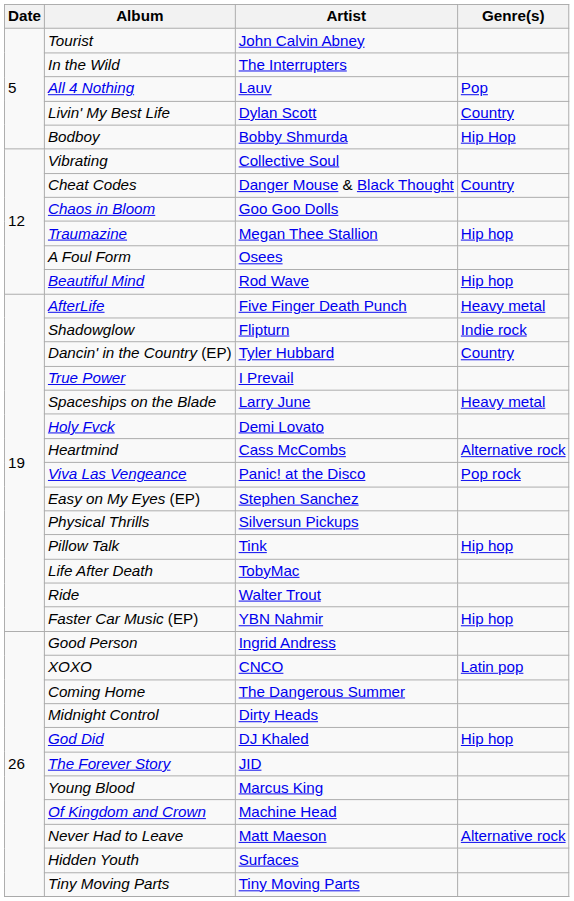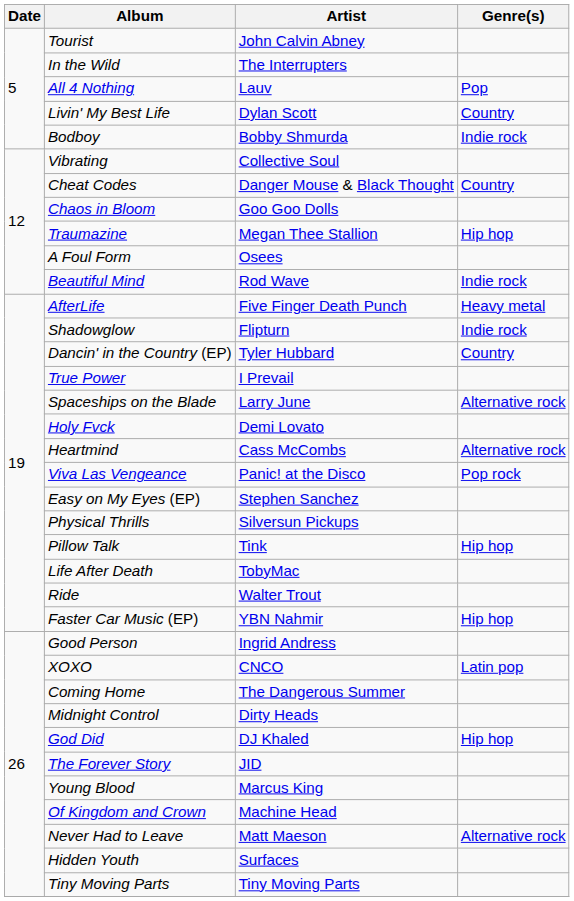Bodboy | Genre(s): Hip Hop -> Indie rock
Beautiful Mind | Genre(s): Hip hop -> Indie rock
Spaceships on the Blade | Genre(s): Heavy metal -> Alternative rock
